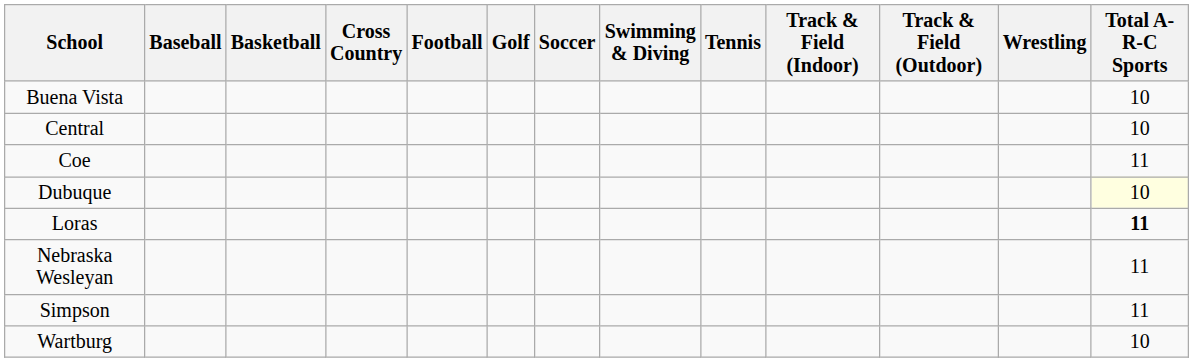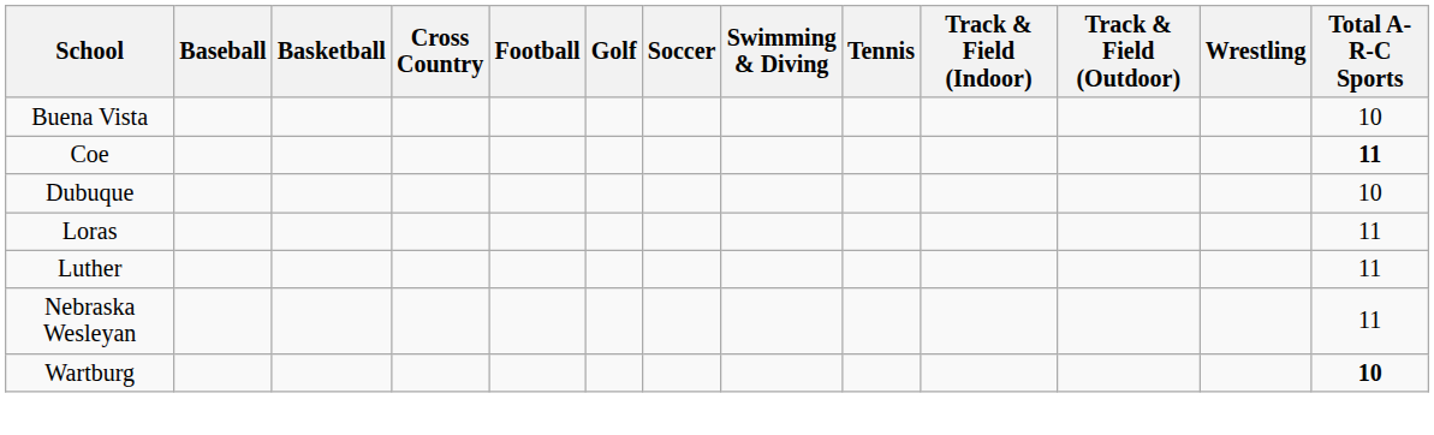- row: Central | 10
Coe | Total A-R-C Sports: normal -> bold
Dubuque | Total A-R-C Sports: lightyellow background -> no background
Loras | Total A-R-C Sports: bold -> normal
+ row: Luther | 11
- row: Simpson | 11
Wartburg | Total A-R-C Sports: normal -> bold
